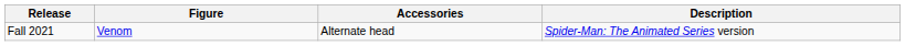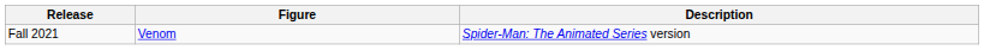- column: Accessories | Alternate head
